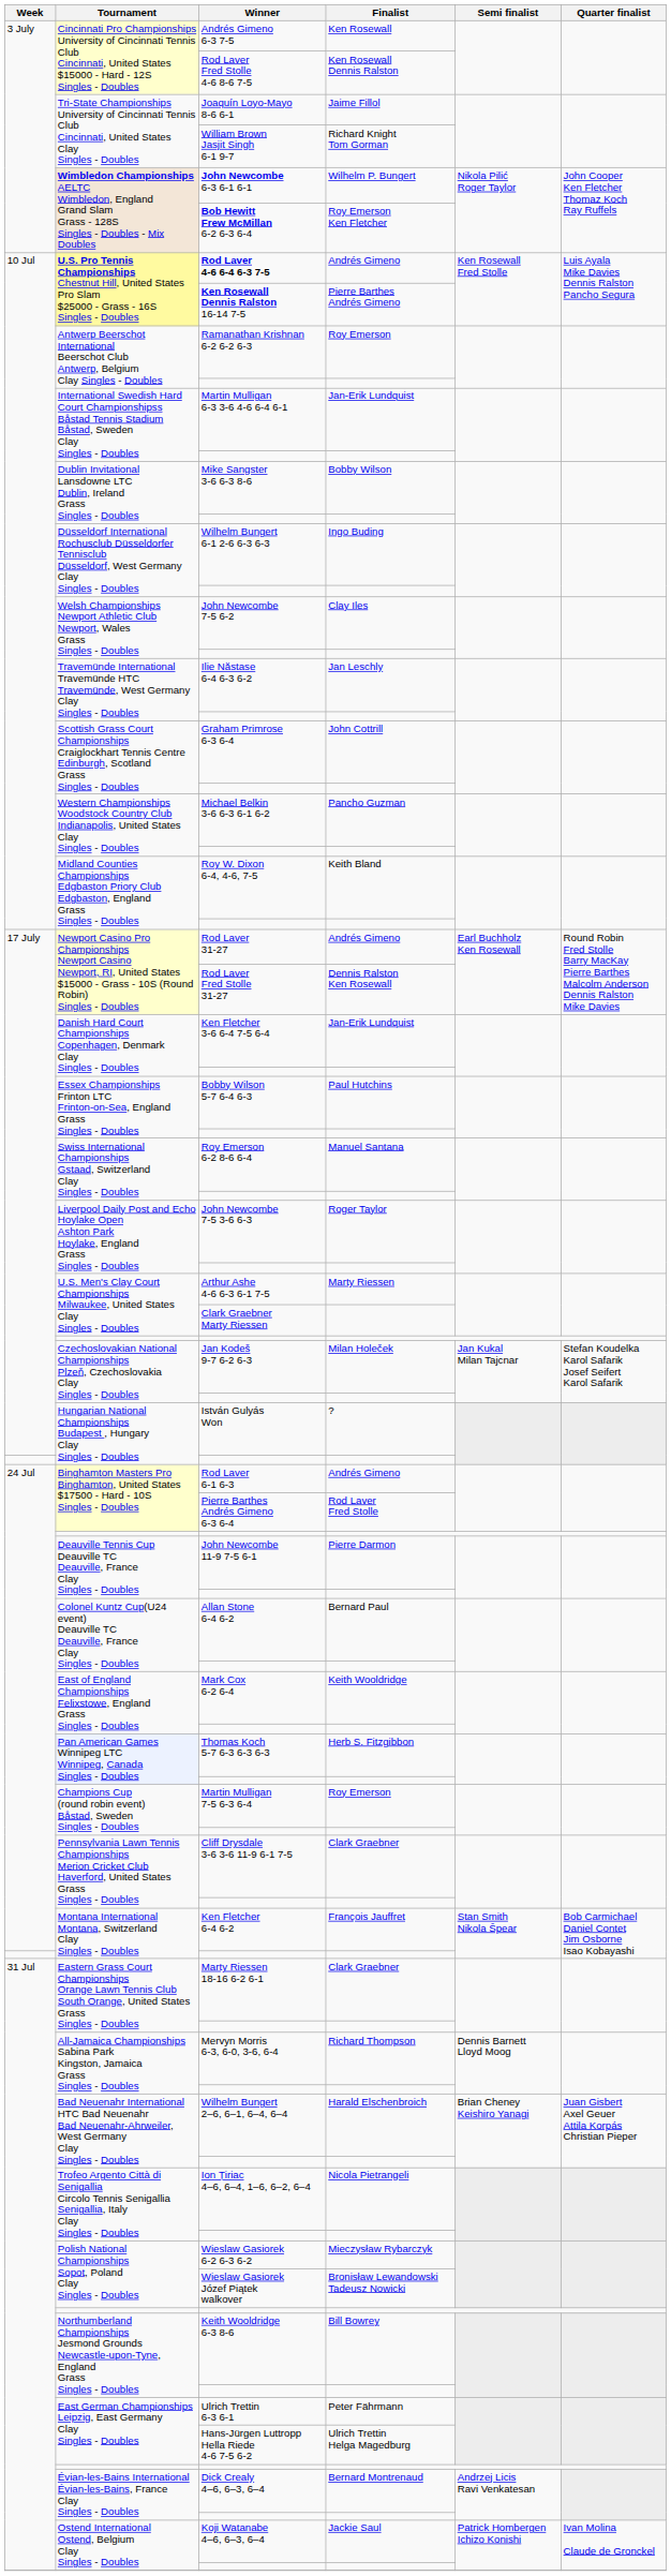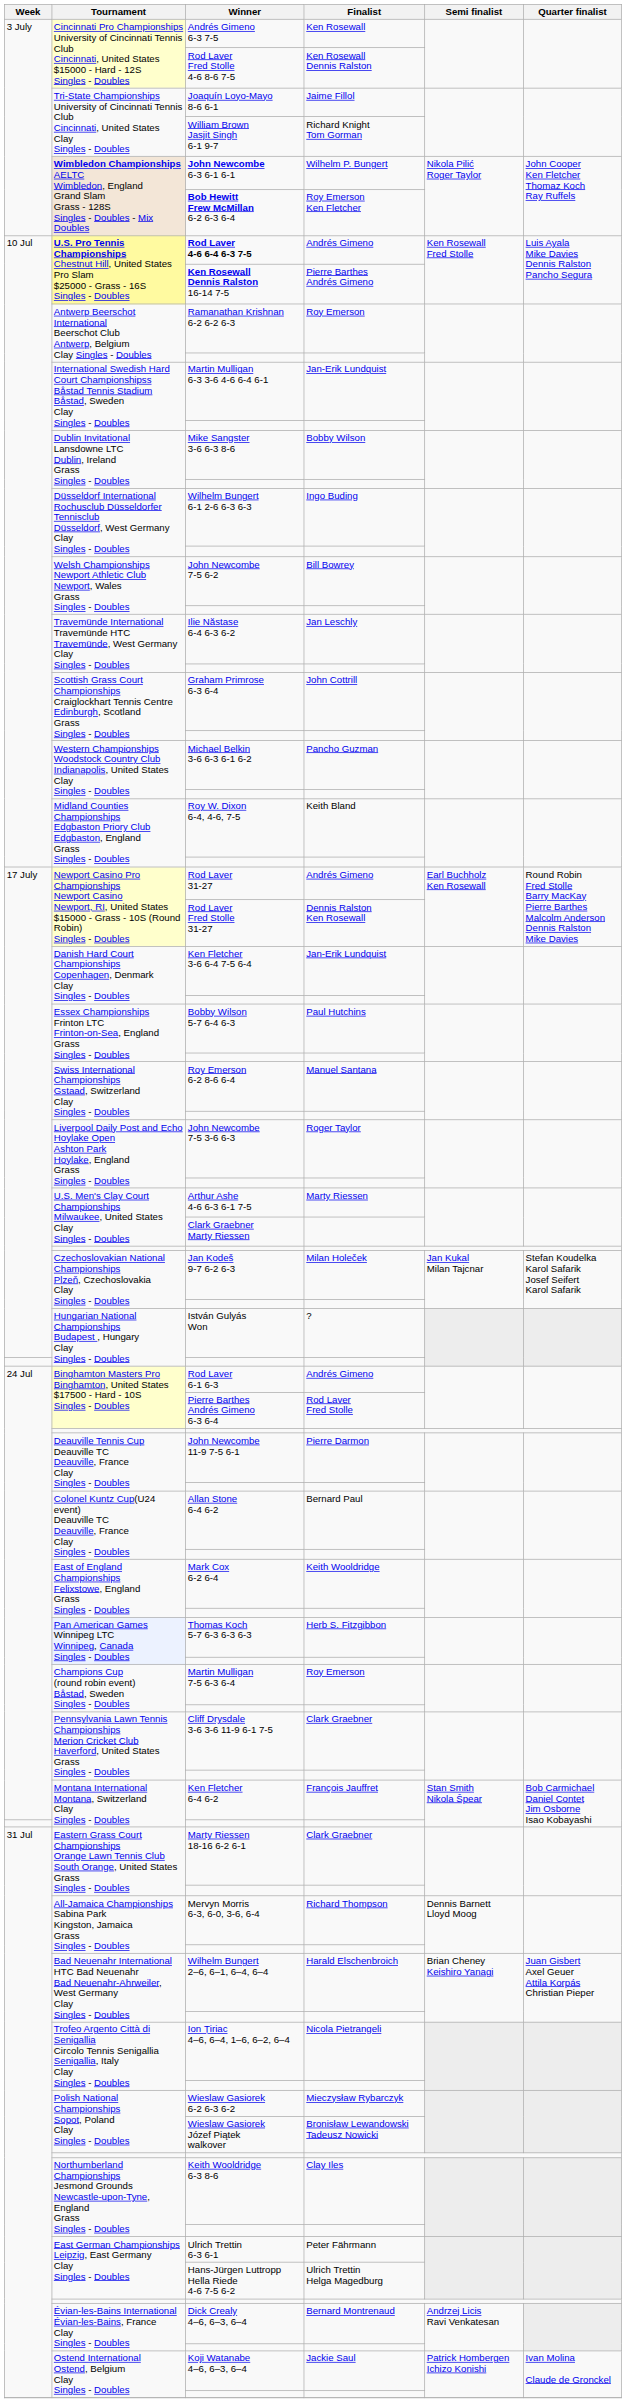John Newcombe 7-5 6-2 | Finalist: Clay Iles -> Bill Bowrey
Keith Wooldridge 6-3 8-6 | Finalist: Bill Bowrey -> Clay Iles
